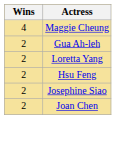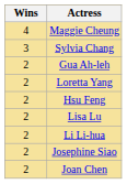+ row: 3 | Sylvia Chang
+ row: 2 | Lisa Lu
+ row: 2 | Li Li-hua
